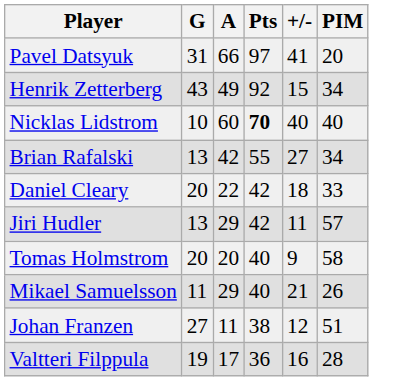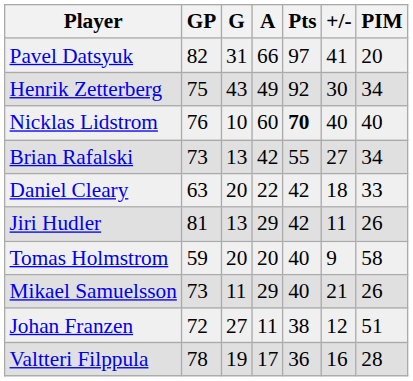+ column: GP | 82 | 75 | 76 | 73 | 63 | 81 | 59 | 73 | 72 | 78
Henrik Zetterberg | +/-: 15 -> 30
Jiri Hudler | PIM: 57 -> 26
